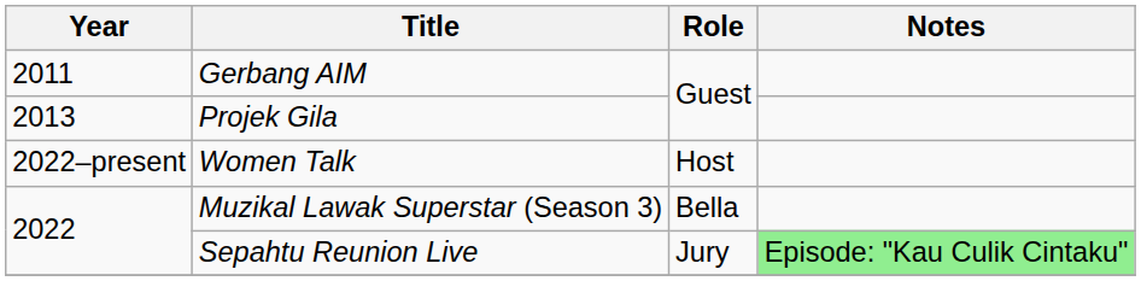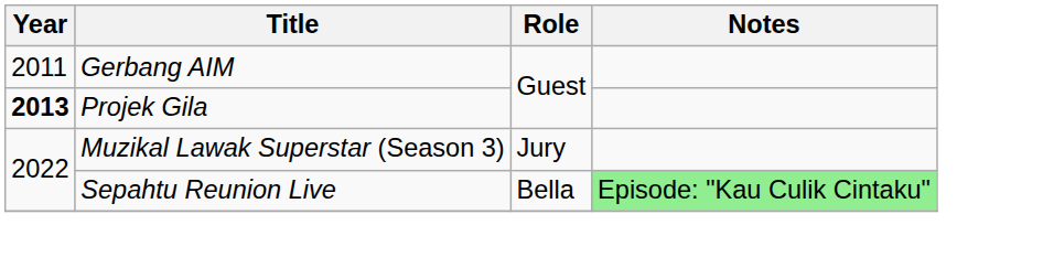Projek Gila | Year: normal -> bold
- row: 2022–present | Women Talk | Host
Muzikal Lawak Superstar (Season 3) | Role: Bella -> Jury
Sepahtu Reunion Live | Role: Jury -> Bella
